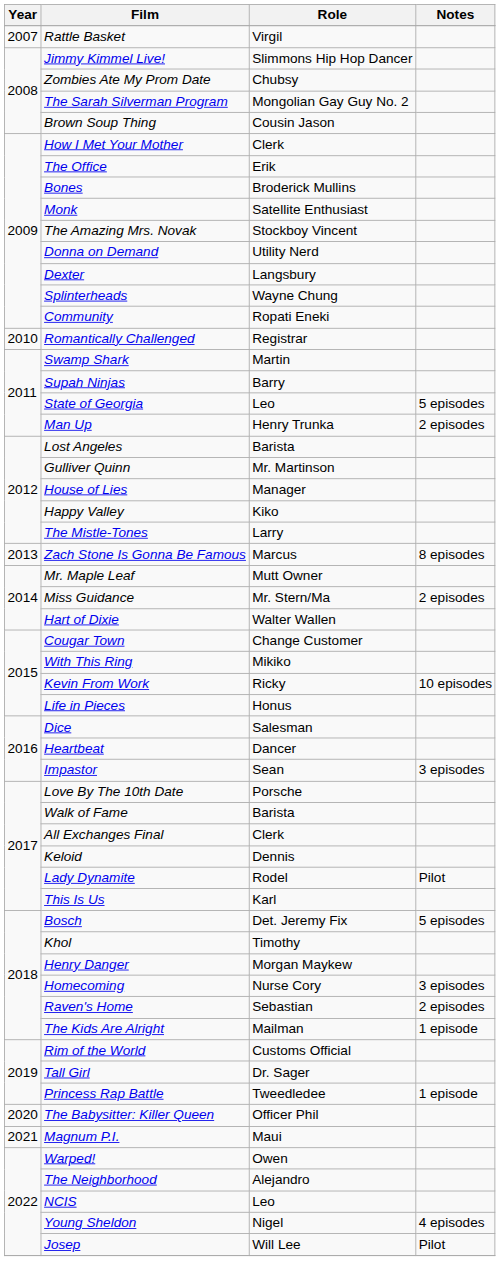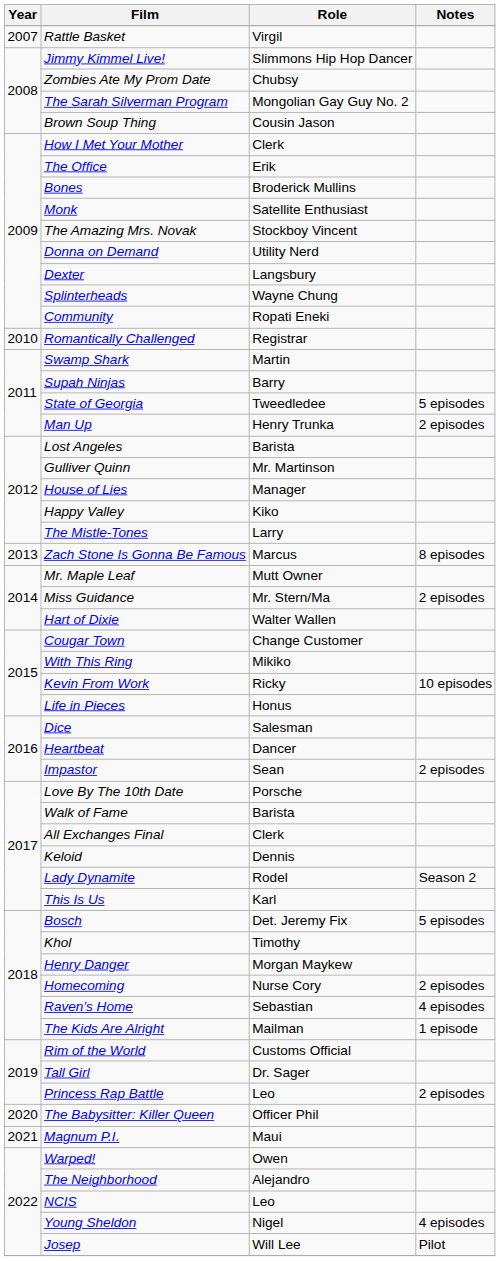State of Georgia | Role: Leo -> Tweedledee
Impastor | Notes: 3 episodes -> 2 episodes
Lady Dynamite | Notes: Pilot -> Season 2
Homecoming | Notes: 3 episodes -> 2 episodes
Raven's Home | Notes: 2 episodes -> 4 episodes
Princess Rap Battle | Role: Tweedledee -> Leo
Princess Rap Battle | Notes: 1 episode -> 2 episodes
